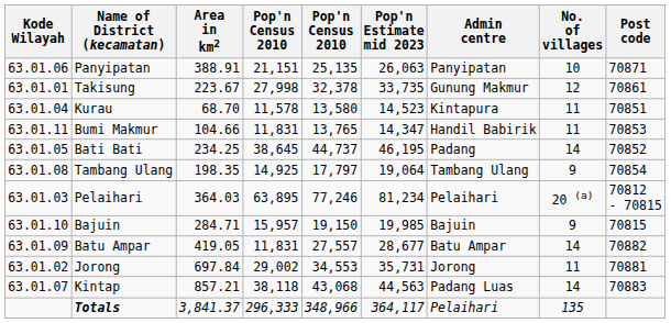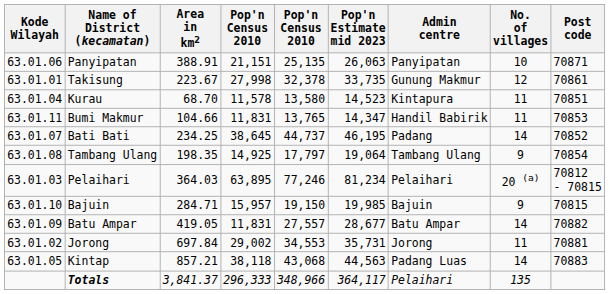Bati Bati | Kode Wilayah: 63.01.05 -> 63.01.07
Kintap | Kode Wilayah: 63.01.07 -> 63.01.05
